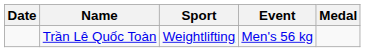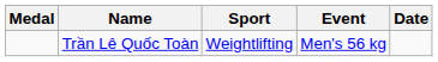columns swapped: Medal <-> Date
